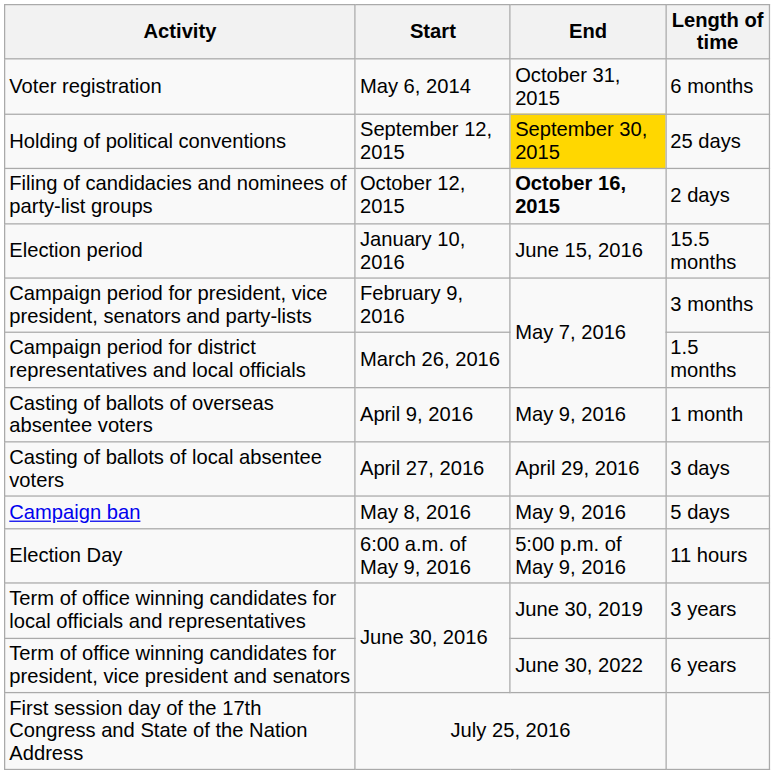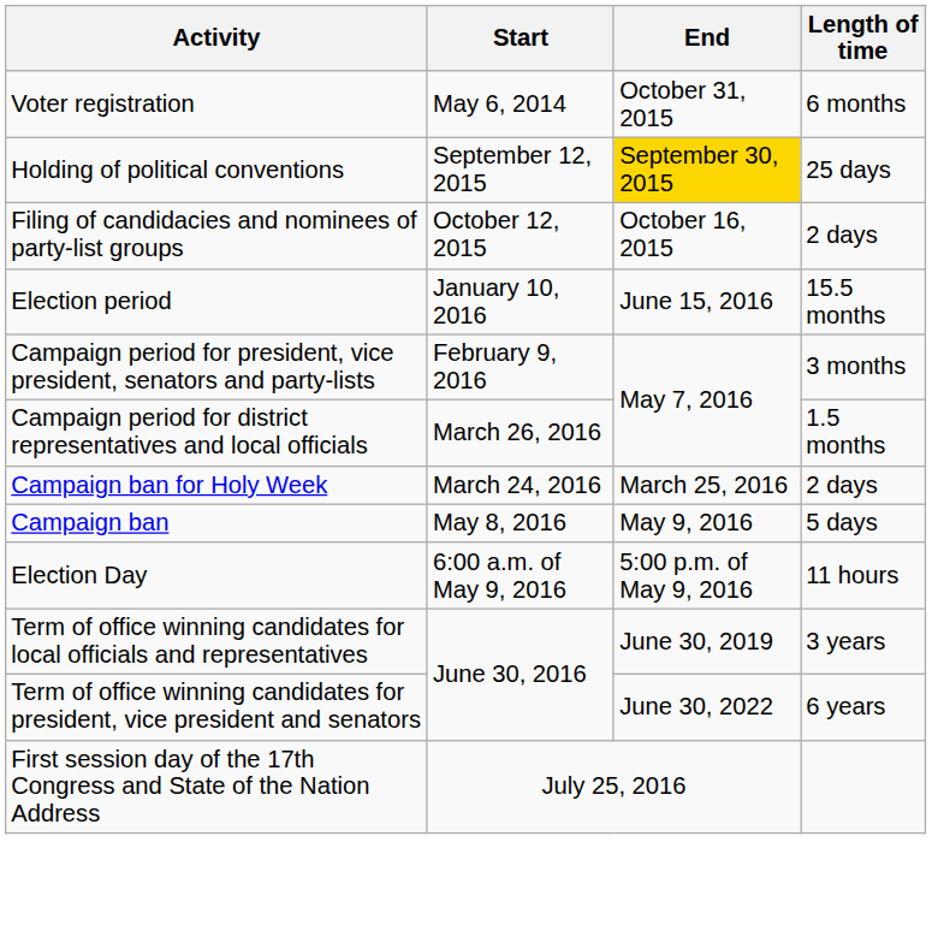Filing of candidacies and nominees of party-list groups | End: bold -> normal
+ row: Campaign ban for Holy Week | March 24, 2016 | March 25, 2016 | 2 days
- row: Casting of ballots of overseas absentee voters | April 9, 2016 | May 9, 2016 | 1 month
- row: Casting of ballots of local absentee voters | April 27, 2016 | April 29, 2016 | 3 days
